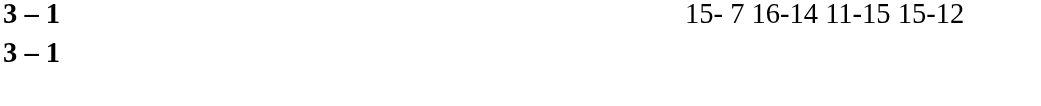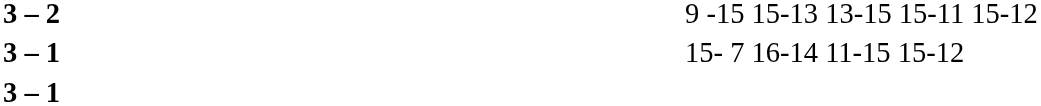+ row: 3 – 2 | 9 -15 15-13 13-15 15-11 15-12
